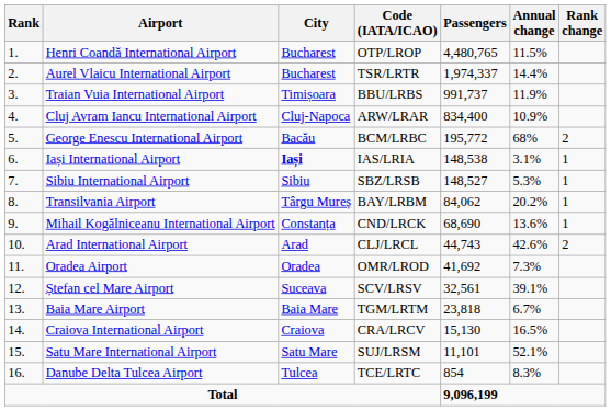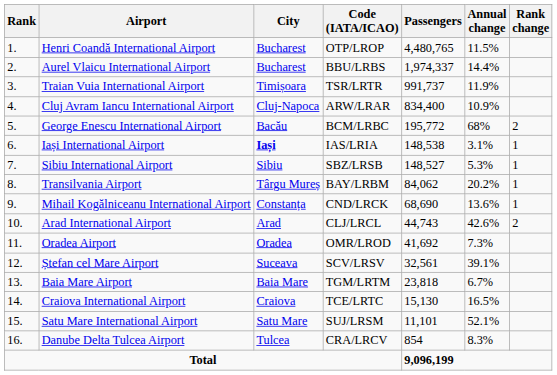Aurel Vlaicu International Airport | Code (IATA/ICAO): TSR/LRTR -> BBU/LRBS
Traian Vuia International Airport | Code (IATA/ICAO): BBU/LRBS -> TSR/LRTR
Craiova International Airport | Code (IATA/ICAO): CRA/LRCV -> TCE/LRTC
Danube Delta Tulcea Airport | Code (IATA/ICAO): TCE/LRTC -> CRA/LRCV
